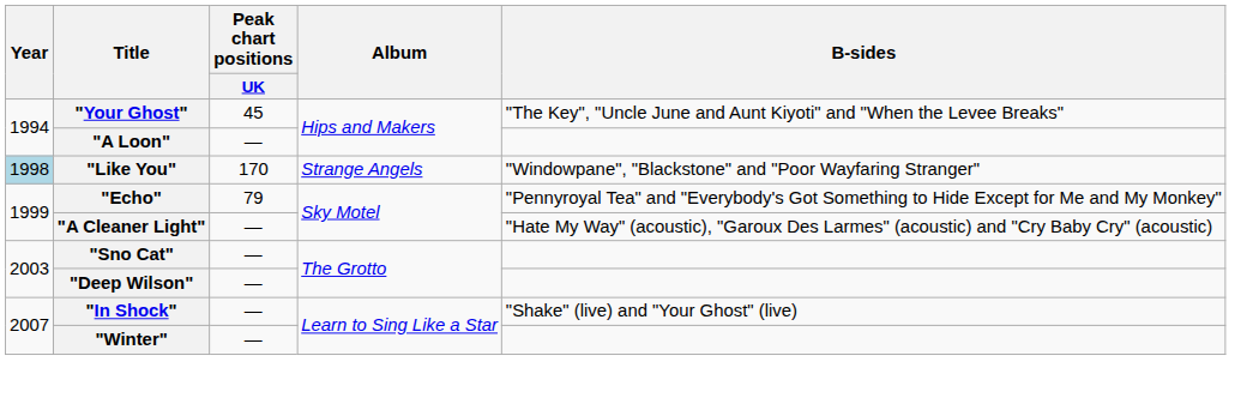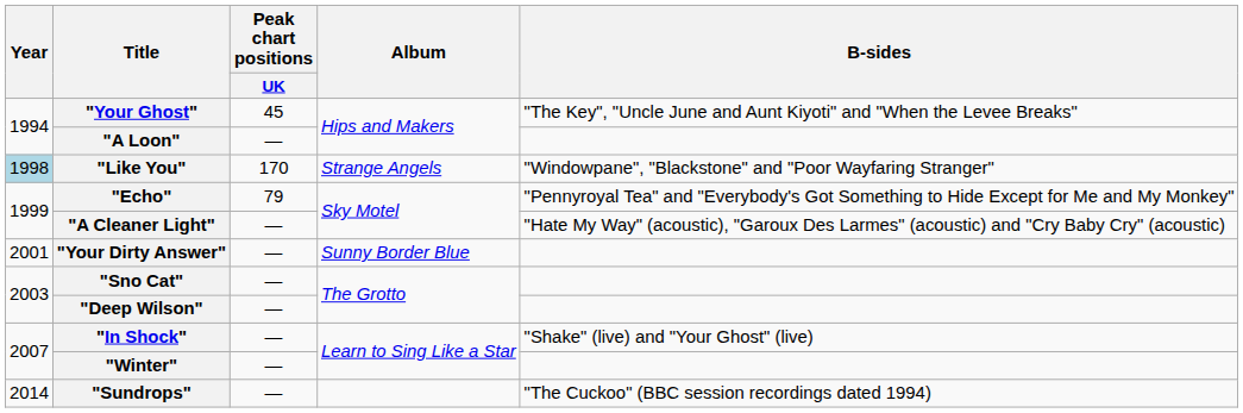+ row: 2001 | "Your Dirty Answer" | — | Sunny Border Blue
+ row: 2014 | "Sundrops" | — | "The Cuckoo" (BBC session recordings dated 1994)
